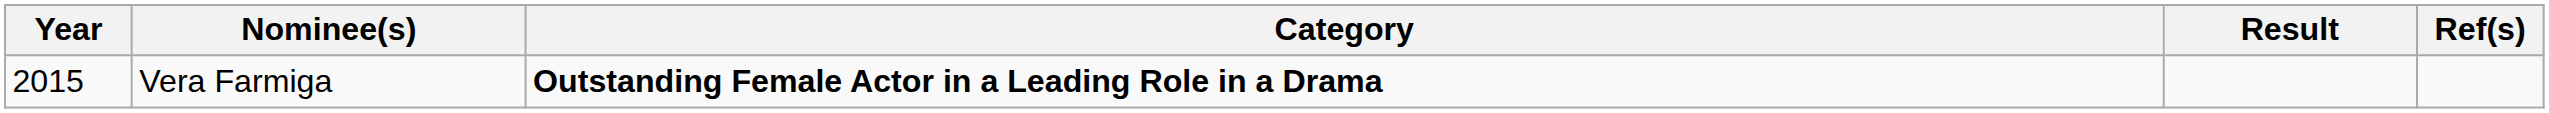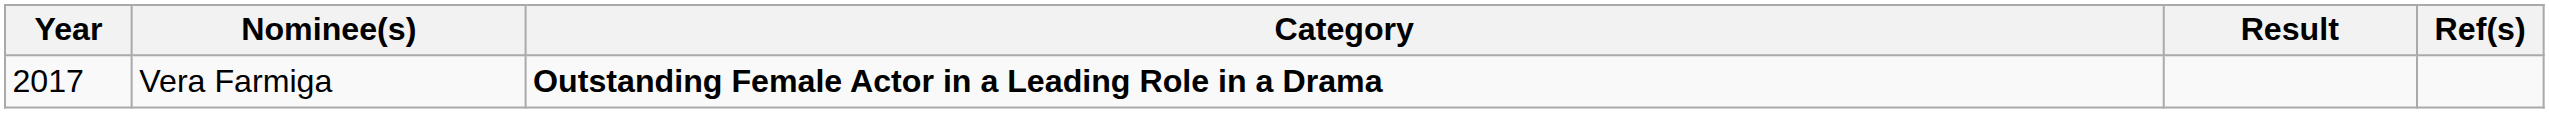Vera Farmiga | Year: 2015 -> 2017
